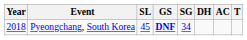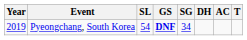Pyeongchang, South Korea | Year: 2018 -> 2019
Pyeongchang, South Korea | SL: 45 -> 54
